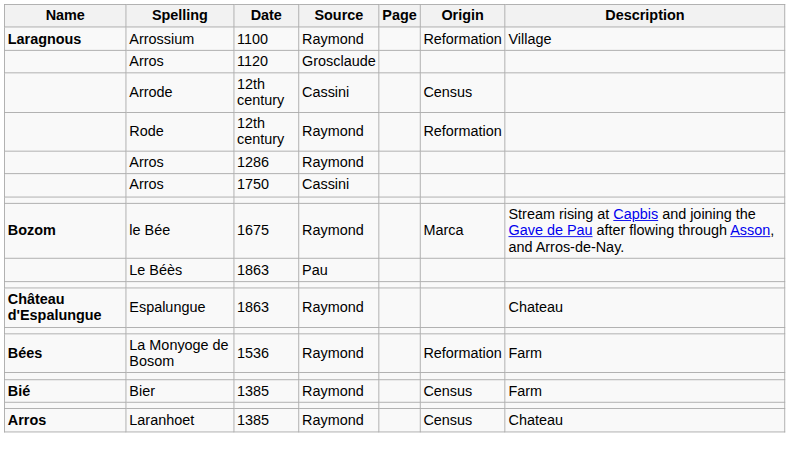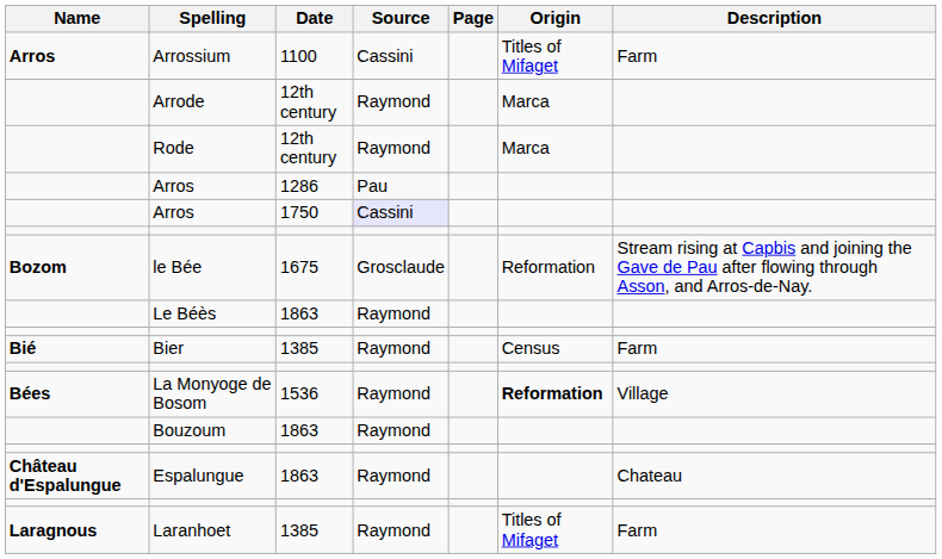Arrossium | Name: Laragnous -> Arros
Arrossium | Source: Raymond -> Cassini
Arrossium | Origin: Reformation -> Titles of Mifaget
Arrossium | Description: Village -> Farm
- row: Arros | 1120 | Grosclaude
Arrode | Source: Cassini -> Raymond
Arrode | Origin: Census -> Marca
Rode | Origin: Reformation -> Marca
Arros / 1286 | Source: Raymond -> Pau
Arros / 1750 | Source: no background -> lavender background
le Bée | Source: Raymond -> Grosclaude
le Bée | Origin: Marca -> Reformation
Le Béès | Source: Pau -> Raymond
rows swapped: Bier <-> Espalungue
La Monyoge de Bosom | Origin: normal -> bold
La Monyoge de Bosom | Description: Farm -> Village
+ row: Bouzoum | 1863 | Raymond
Laranhoet | Name: Arros -> Laragnous
Laranhoet | Origin: Census -> Titles of Mifaget
Laranhoet | Description: Chateau -> Farm
